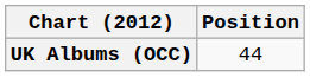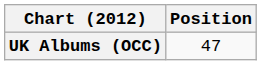UK Albums (OCC) | Position: 44 -> 47
